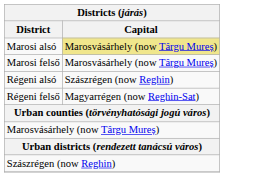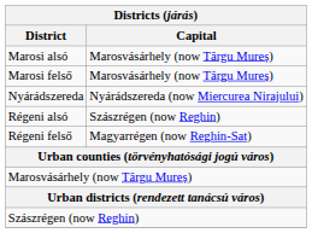Marosi alsó | Capital: khaki background -> no background
+ row: Nyárádszereda | Nyárádszereda (now Miercurea Nirajului)
